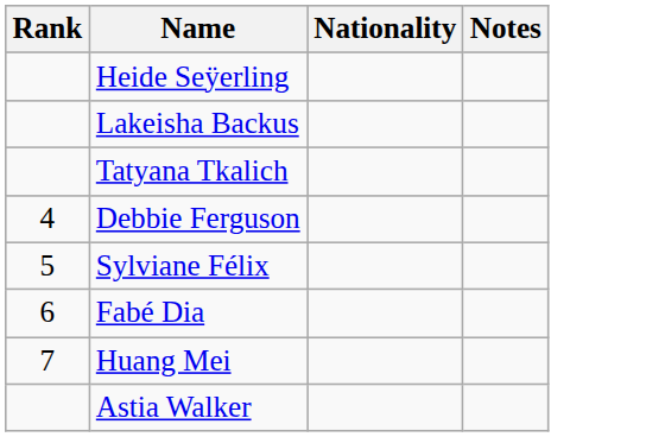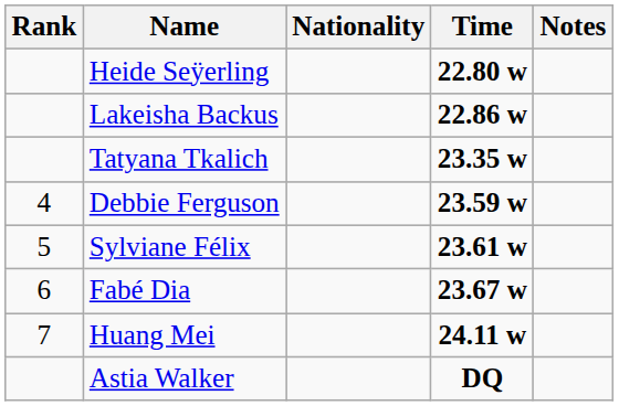+ column: Time | 22.80 w | 22.86 w | 23.35 w | 23.59 w | 23.61 w | 23.67 w | 24.11 w | DQ
